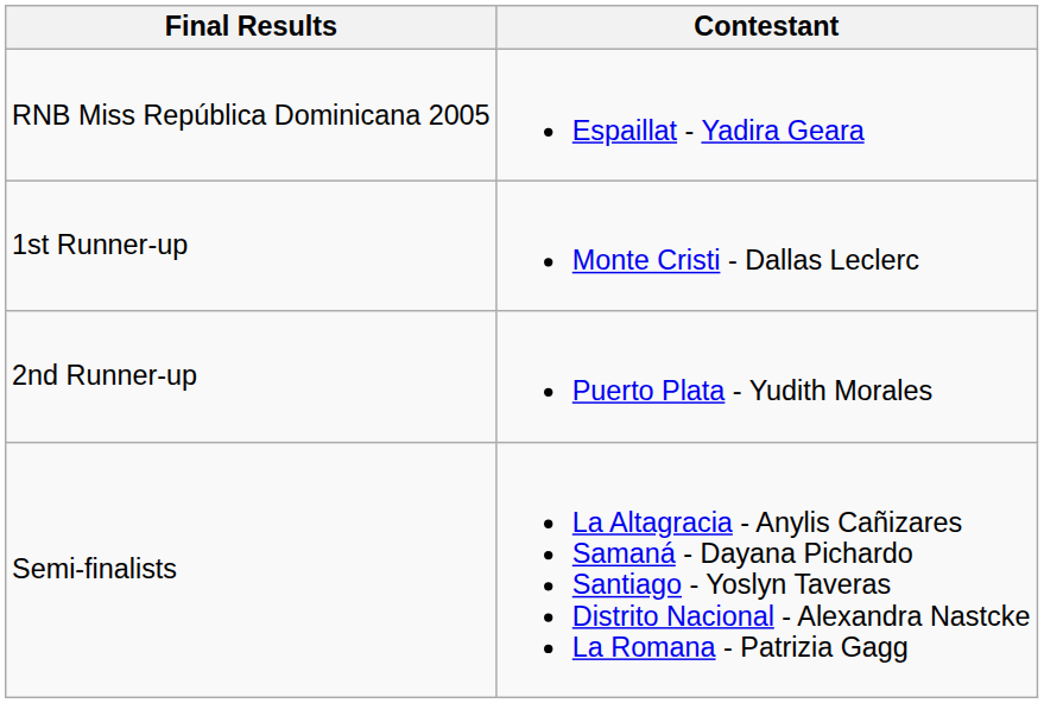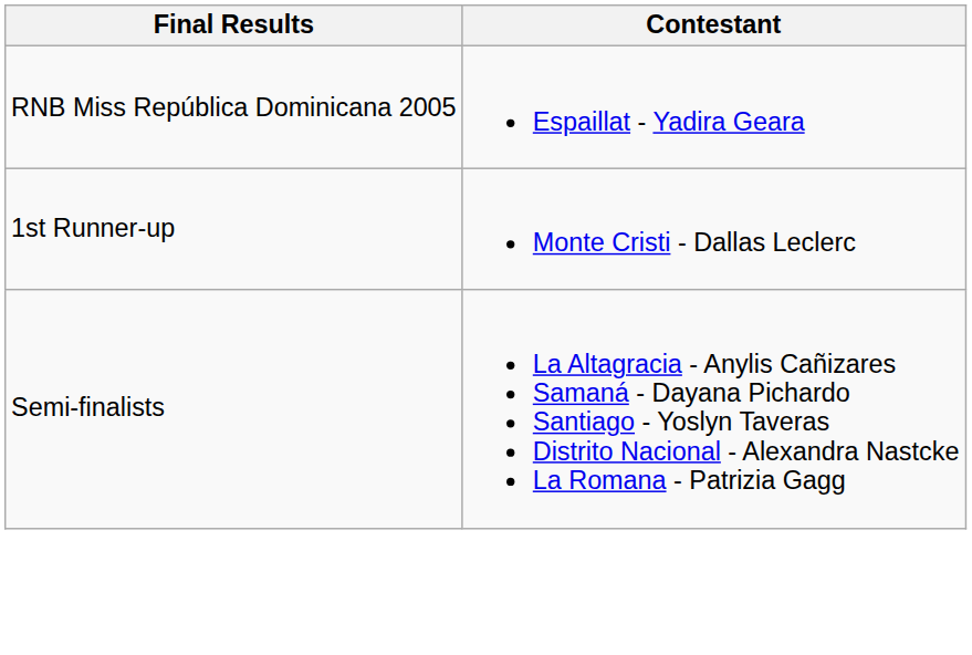- row: 2nd Runner-up | Puerto Plata - Yudith Morales
